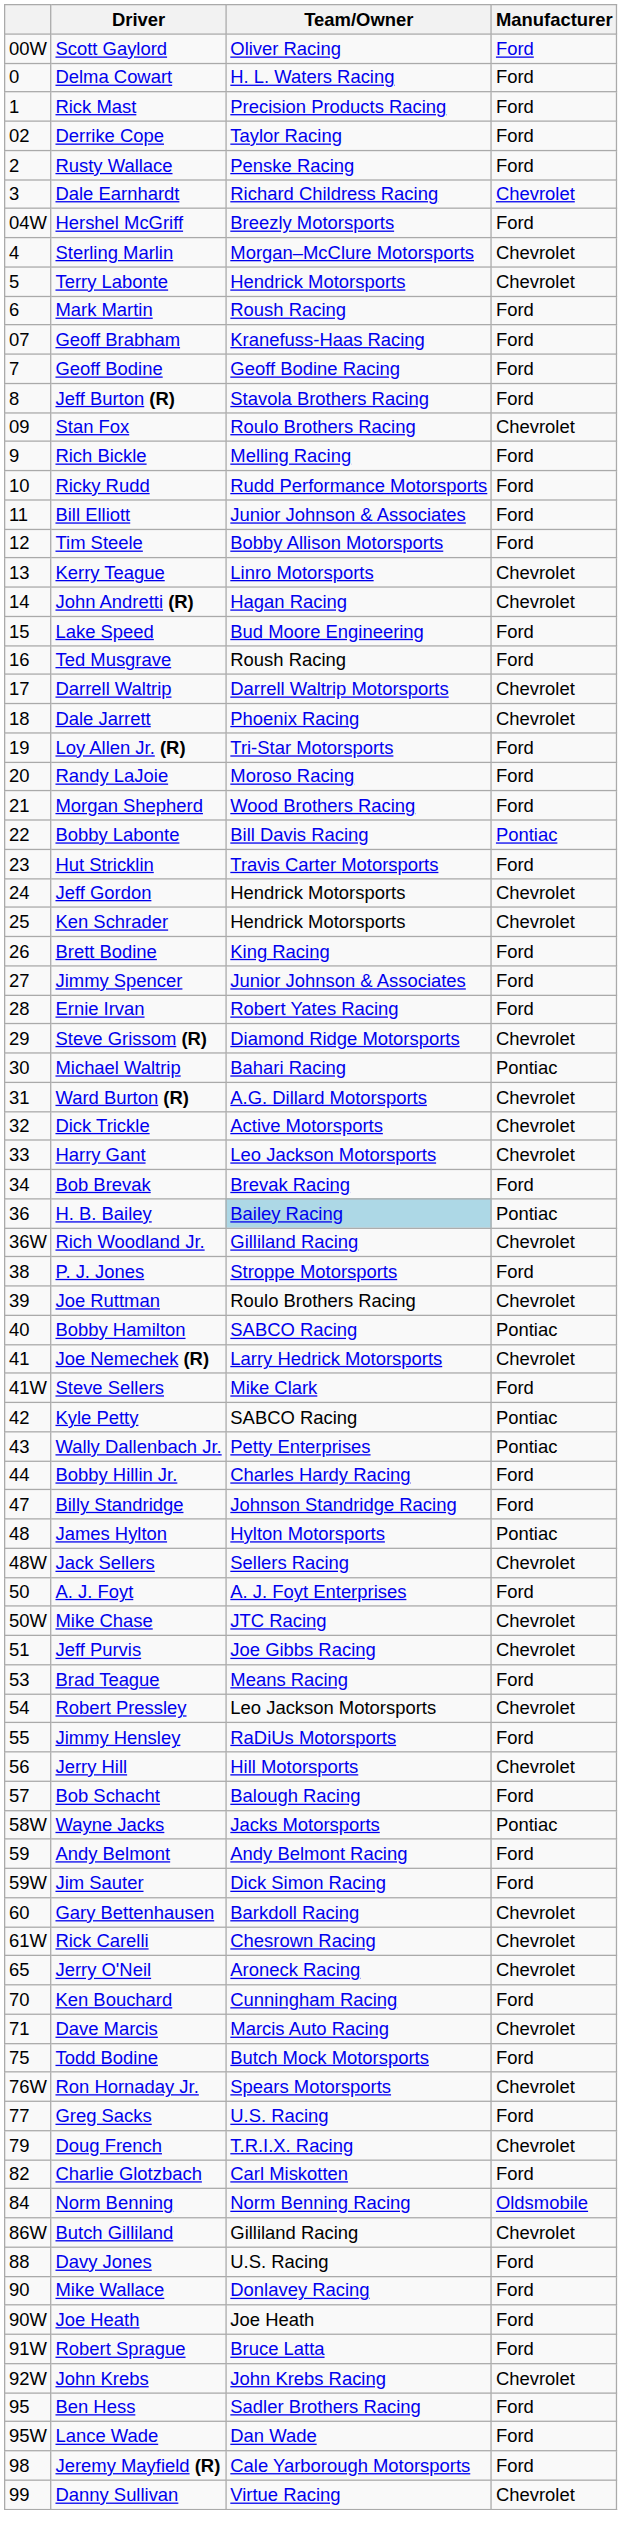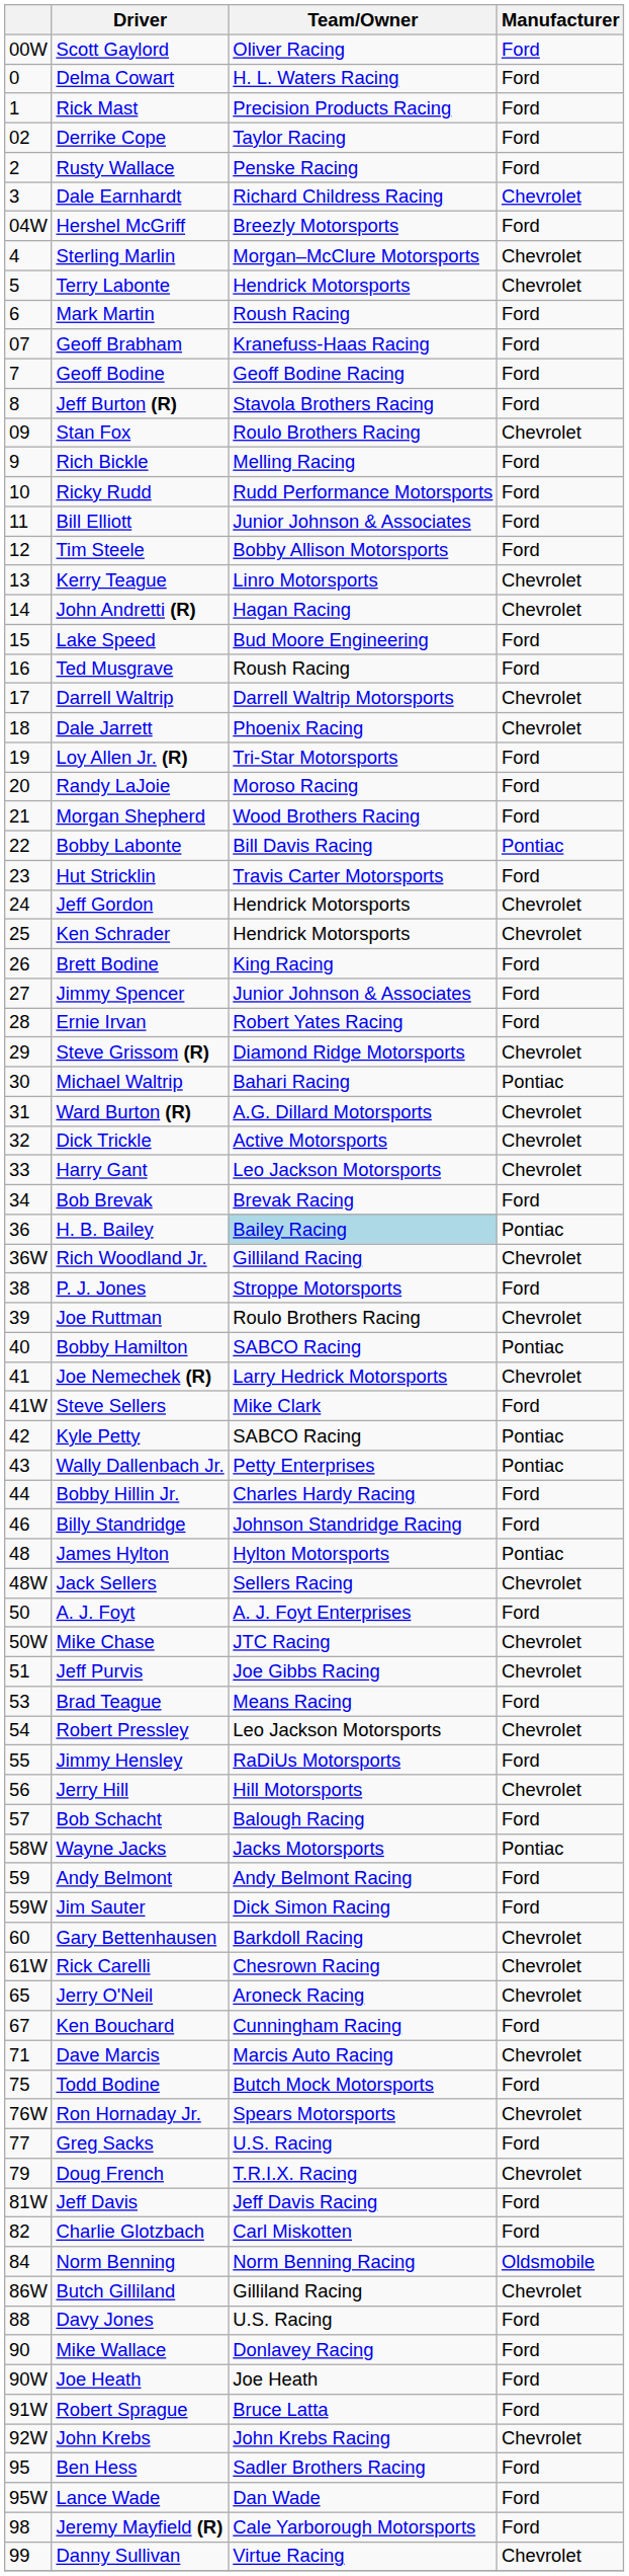Billy Standridge | column 1: 47 -> 46
Ken Bouchard | column 1: 70 -> 67
+ row: 81W | Jeff Davis | Jeff Davis Racing | Ford
